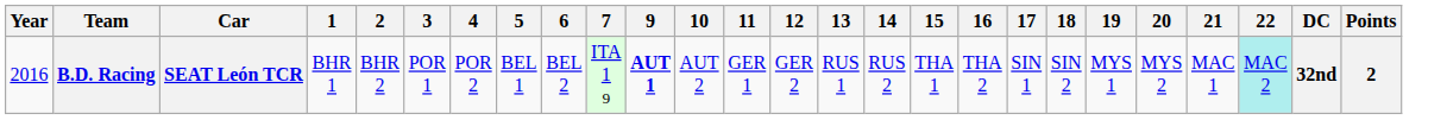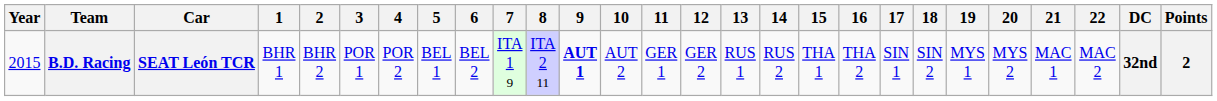+ column: 8 | ITA 2 11
B.D. Racing | Year: 2016 -> 2015
B.D. Racing | 22: paleturquoise background -> no background
